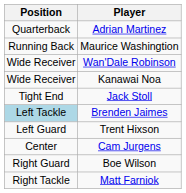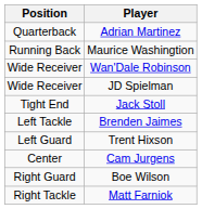- row: Wide Receiver | Kanawai Noa
+ row: Wide Receiver | JD Spielman
Brenden Jaimes | Position: lightblue background -> no background
